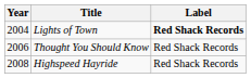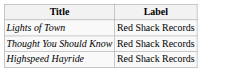- column: Year | 2004 | 2006 | 2008
Lights of Town | Label: bold -> normal
